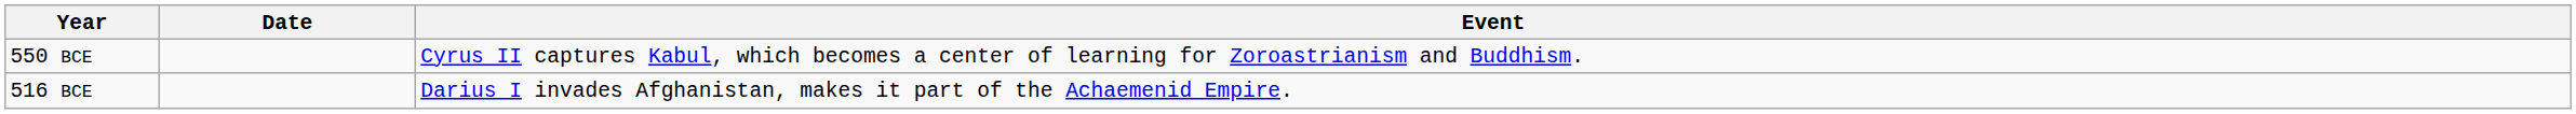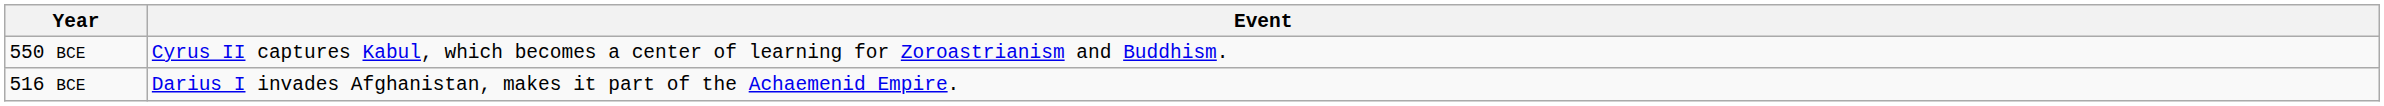- column: Date
